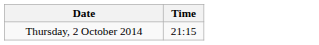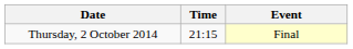+ column: Event | Final
